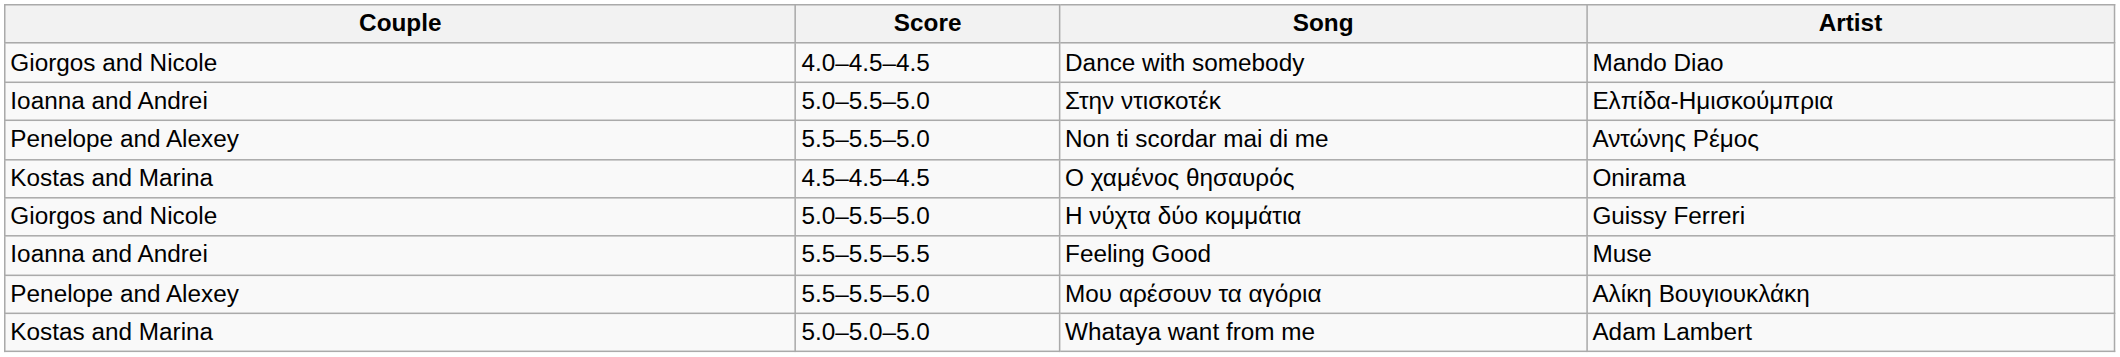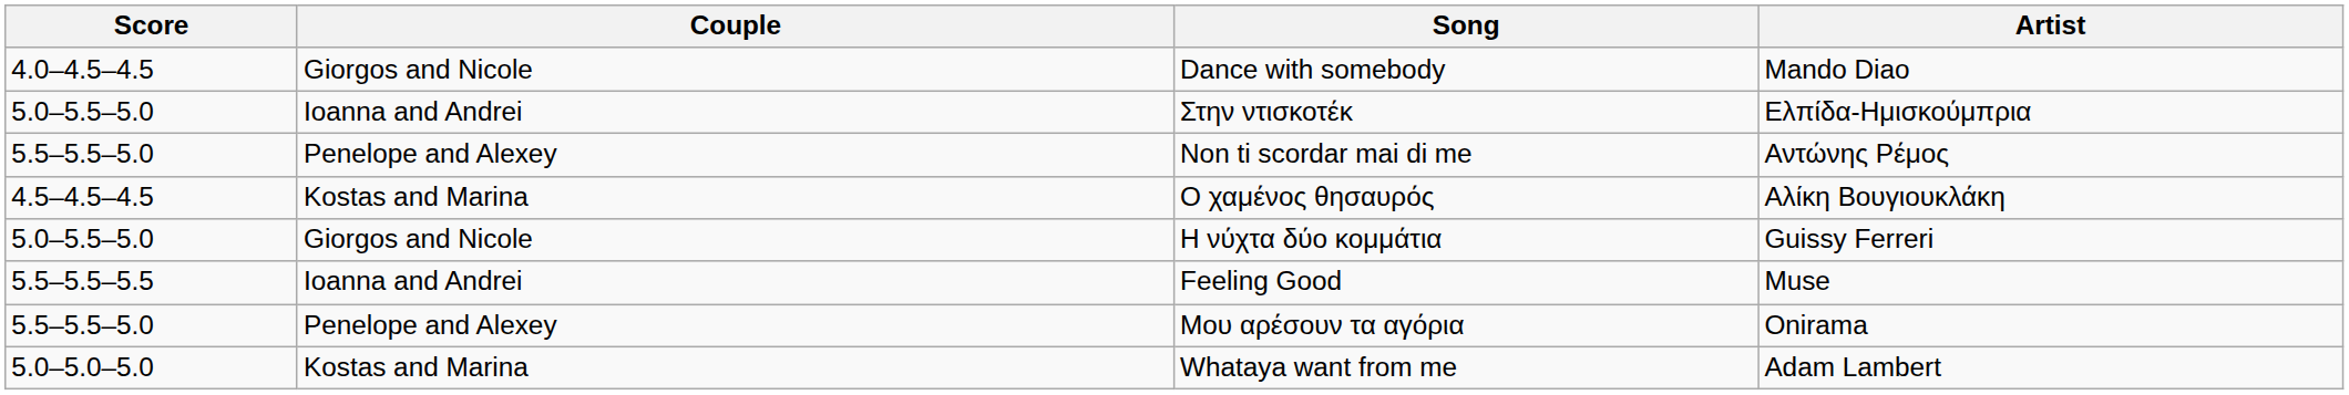columns swapped: Couple <-> Score
Ο χαμένος θησαυρός | Artist: Onirama -> Αλίκη Βουγιουκλάκη
Μου αρέσουν τα αγόρια | Artist: Αλίκη Βουγιουκλάκη -> Onirama
